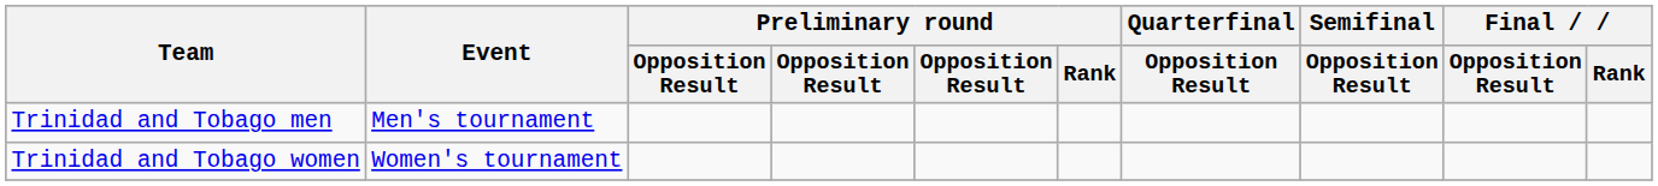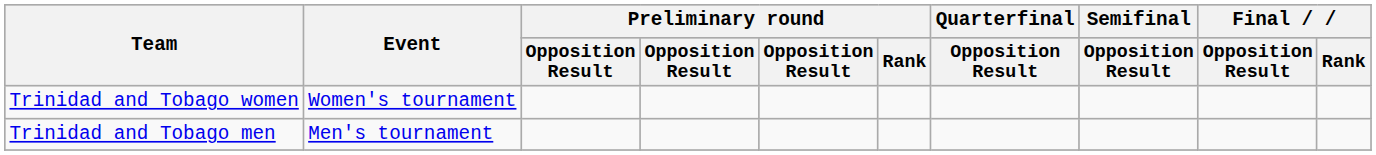rows swapped: Trinidad and Tobago men <-> Trinidad and Tobago women
